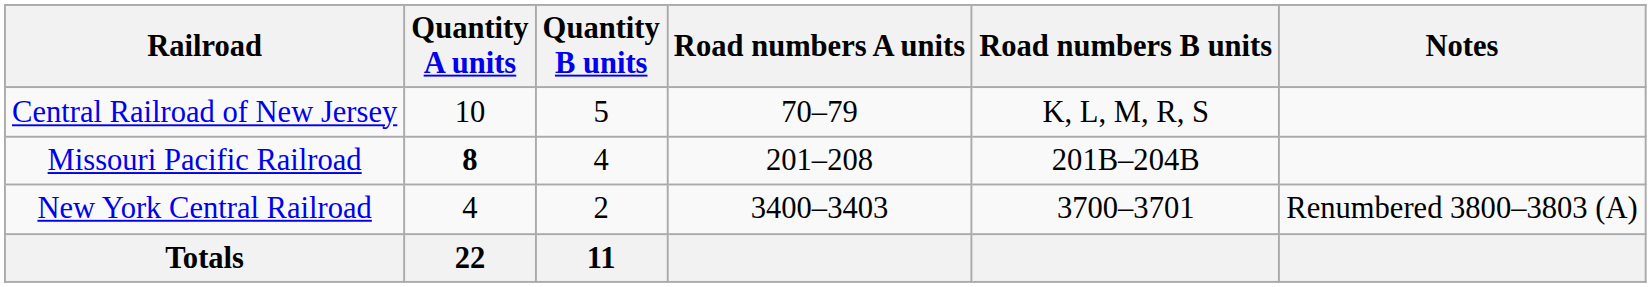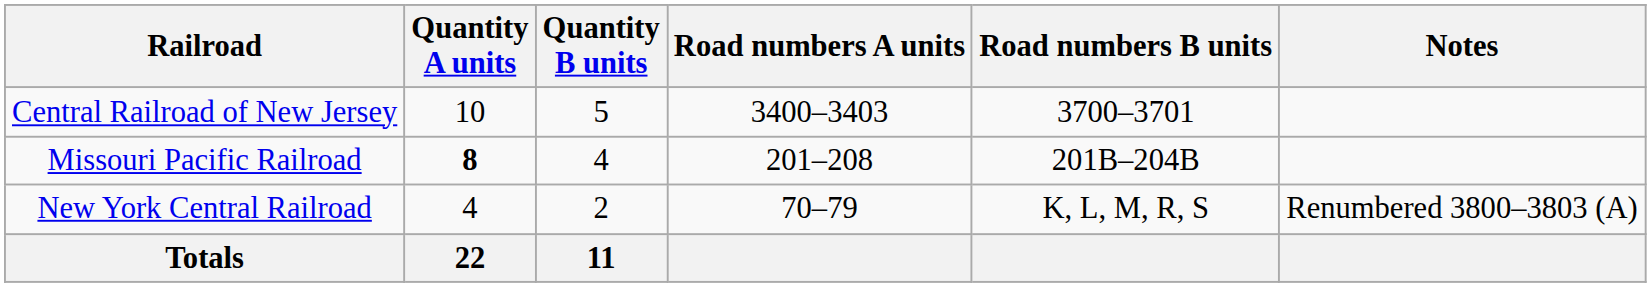Central Railroad of New Jersey | Road numbers A units: 70–79 -> 3400–3403
Central Railroad of New Jersey | Road numbers B units: K, L, M, R, S -> 3700–3701
New York Central Railroad | Road numbers A units: 3400–3403 -> 70–79
New York Central Railroad | Road numbers B units: 3700–3701 -> K, L, M, R, S
